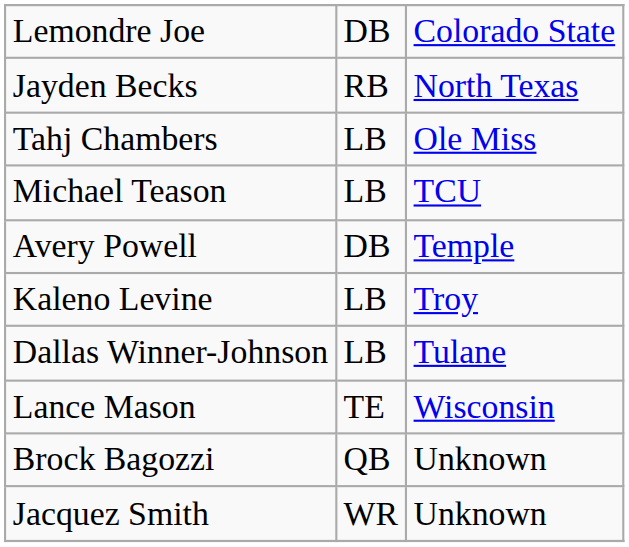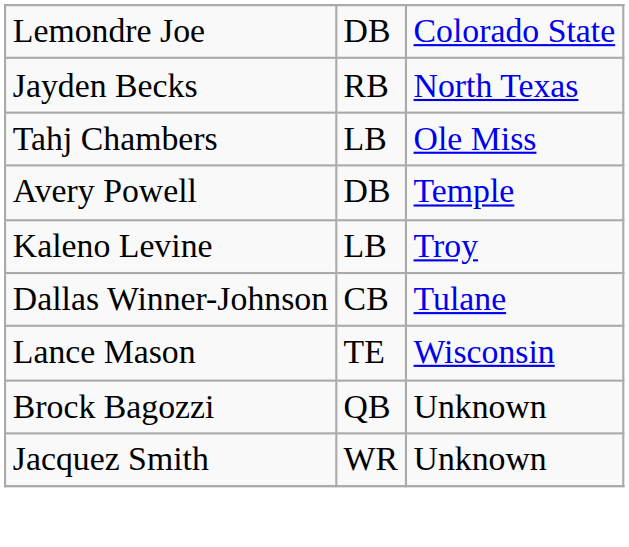- row: Michael Teason | LB | TCU
Dallas Winner-Johnson | column 2: LB -> CB
